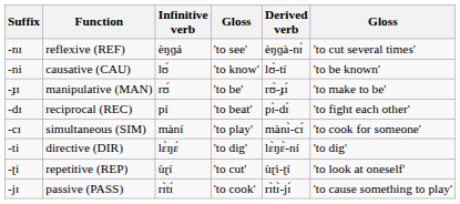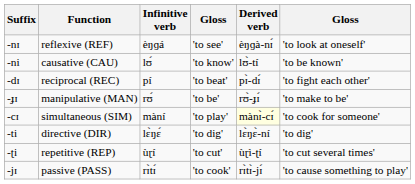-nɪ | column 6: 'to cut several times' -> 'to look at oneself'
rows swapped: -ɟɪ <-> -dɪ
-cɪ | Derived verb: no background -> lightyellow background
-ʈi | column 6: 'to look at oneself' -> 'to cut several times'
